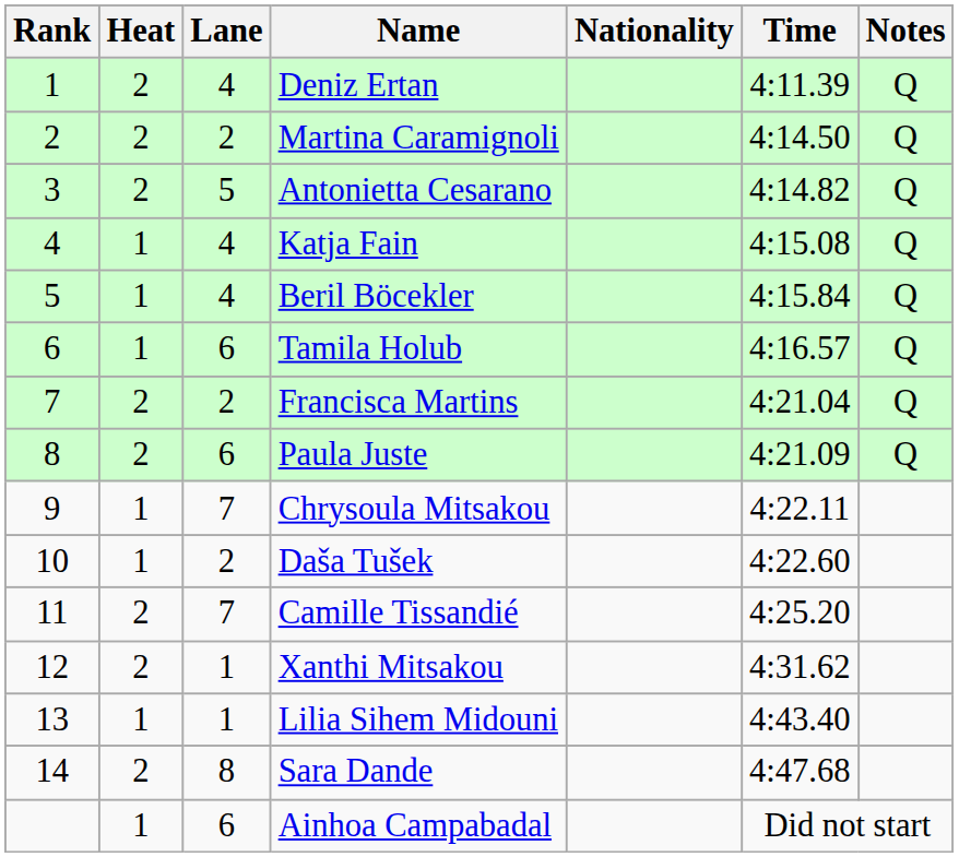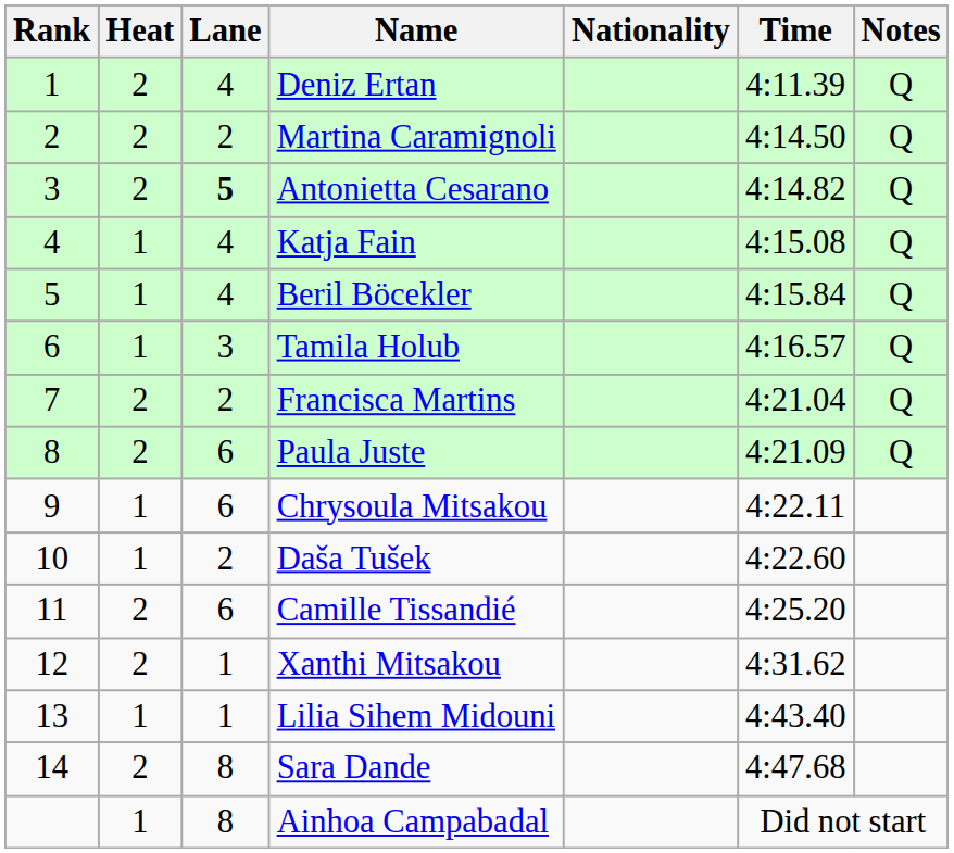Antonietta Cesarano | Lane: normal -> bold
Tamila Holub | Lane: 6 -> 3
Chrysoula Mitsakou | Lane: 7 -> 6
Camille Tissandié | Lane: 7 -> 6
Ainhoa Campabadal | Lane: 6 -> 8
